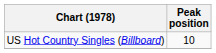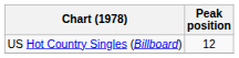US Hot Country Singles (Billboard) | Peak position: 10 -> 12
